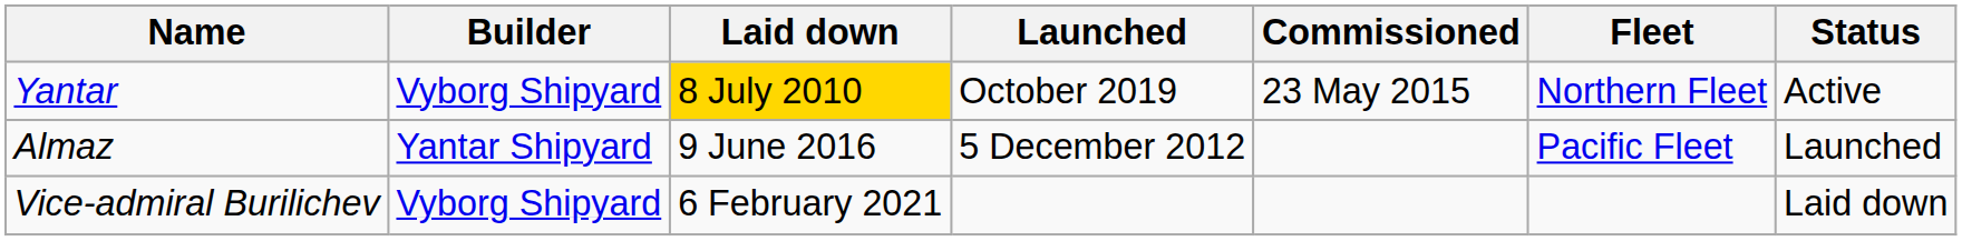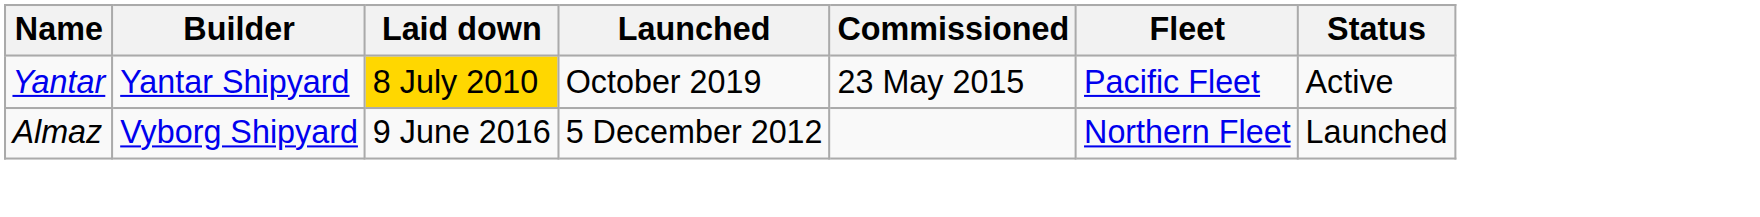Yantar | Builder: Vyborg Shipyard -> Yantar Shipyard
Yantar | Fleet: Northern Fleet -> Pacific Fleet
Almaz | Builder: Yantar Shipyard -> Vyborg Shipyard
Almaz | Fleet: Pacific Fleet -> Northern Fleet
- row: Vice-admiral Burilichev | Vyborg Shipyard | 6 February 2021 | Laid down
